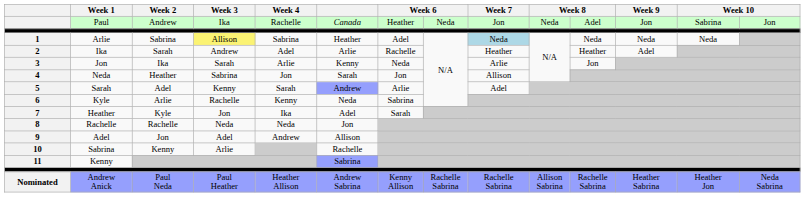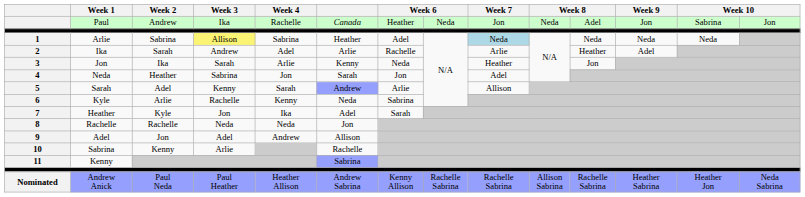2 | Week 7: Heather -> Arlie
3 | Week 7: Arlie -> Heather
4 | Week 7: Allison -> Adel
5 | Week 7: Adel -> Allison
